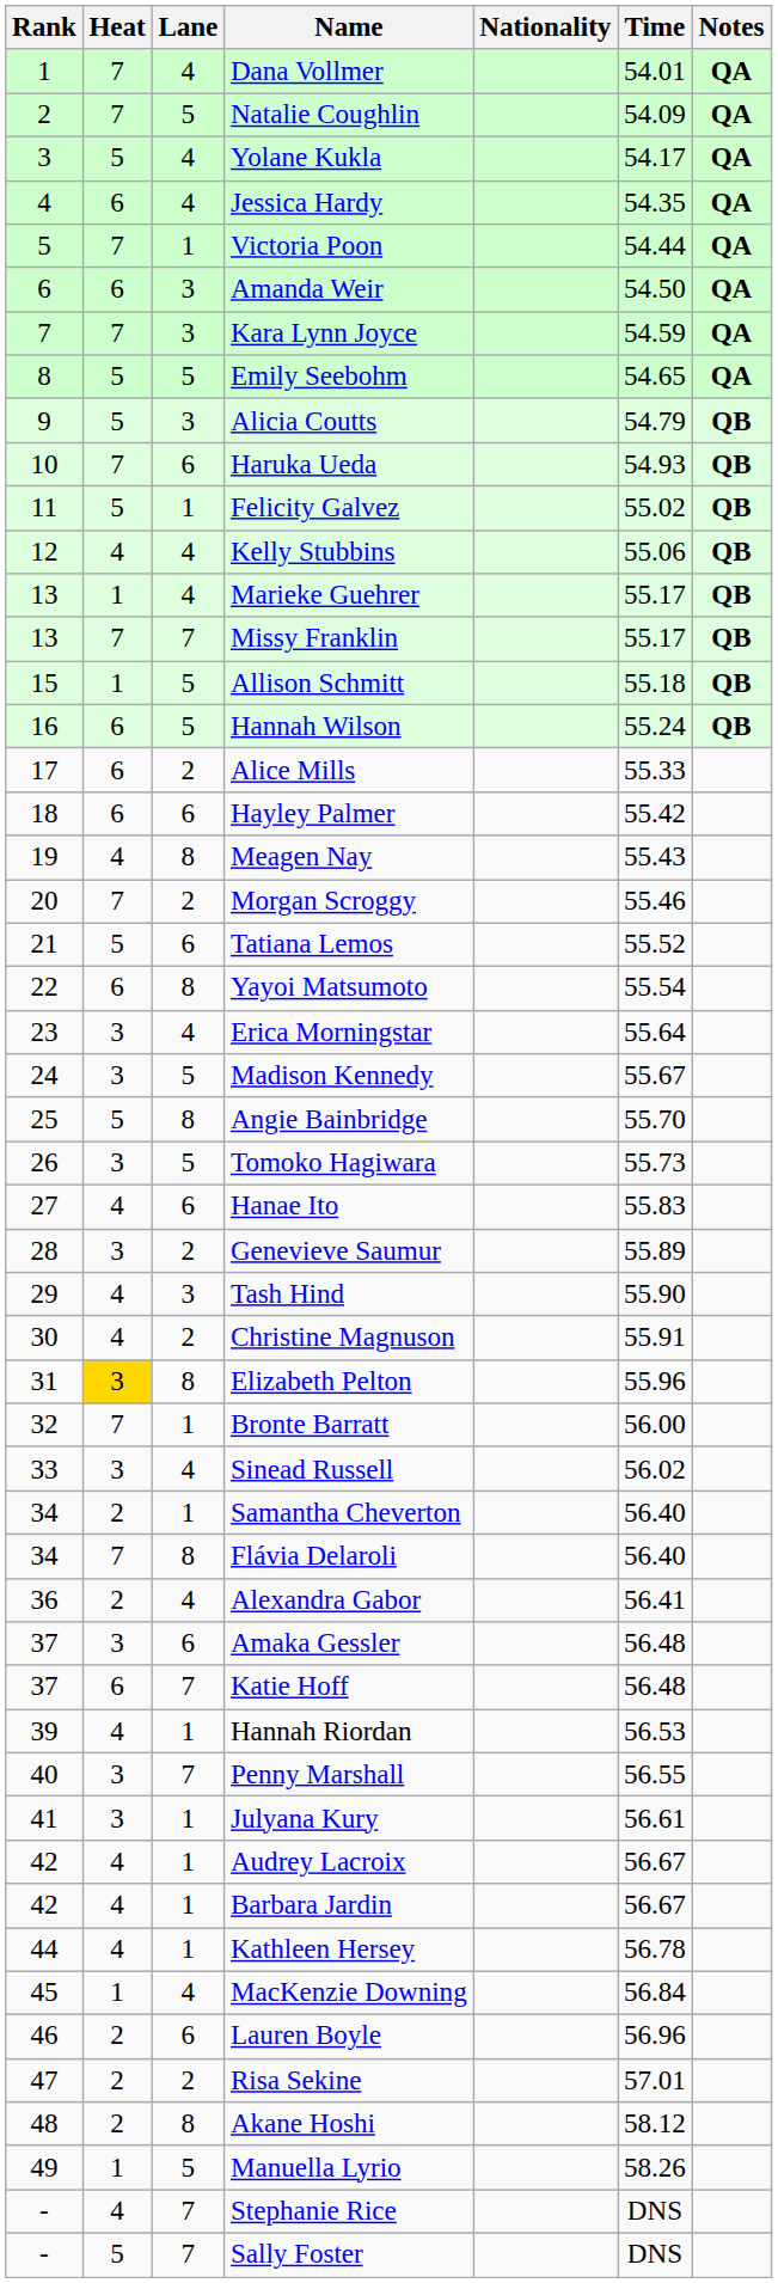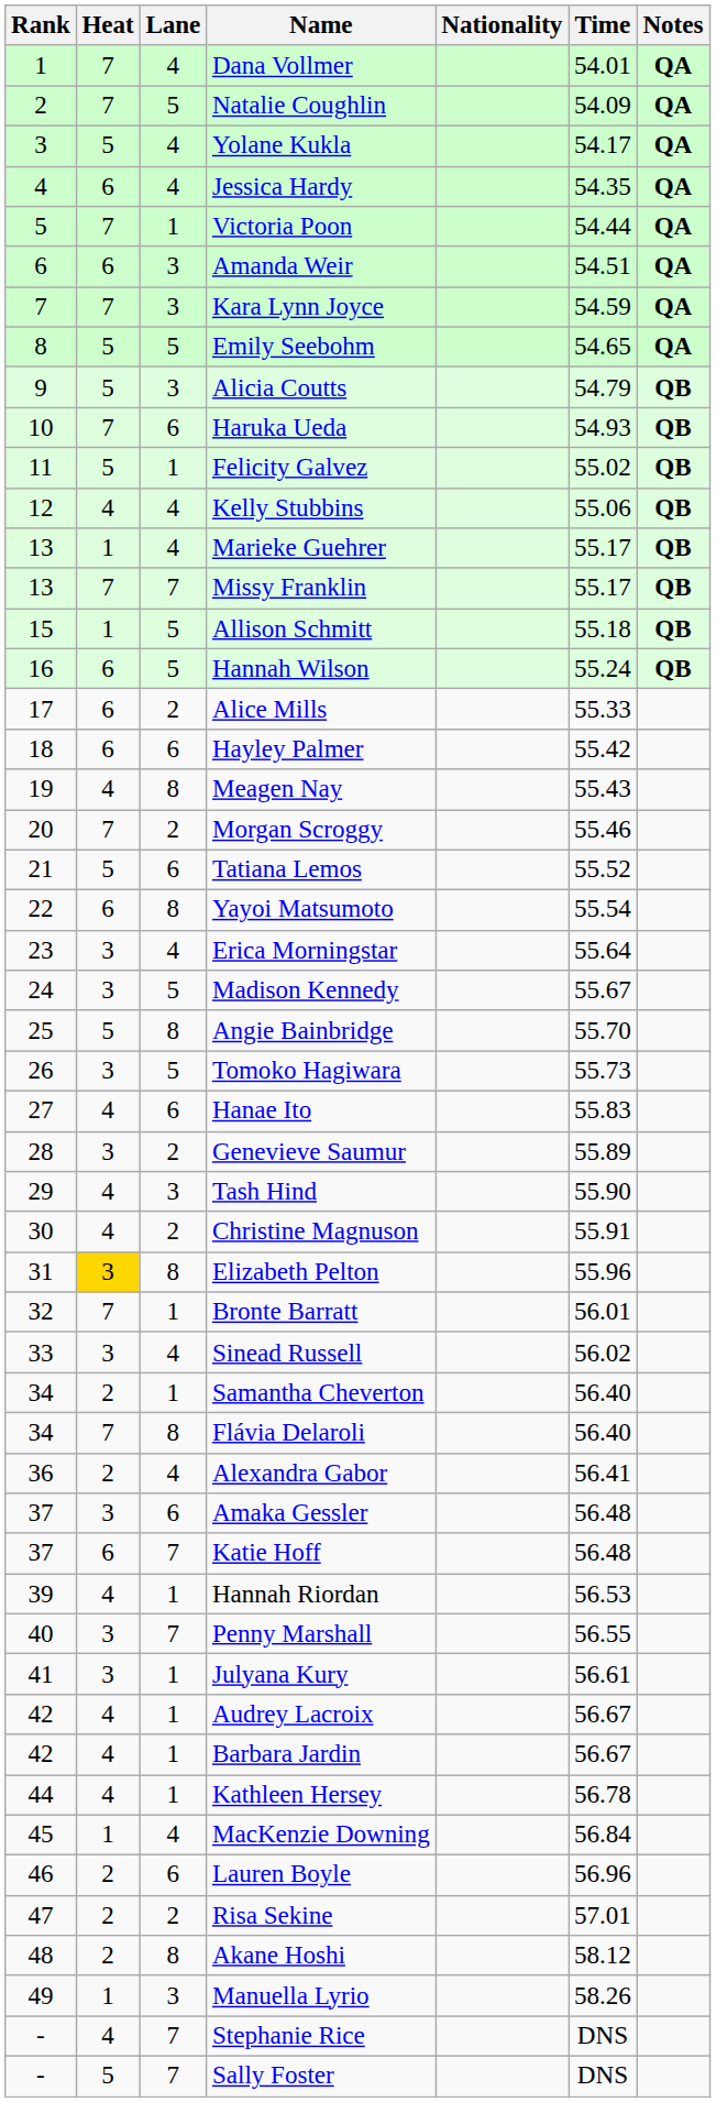Amanda Weir | Time: 54.50 -> 54.51
Bronte Barratt | Time: 56.00 -> 56.01
Manuella Lyrio | Lane: 5 -> 3
